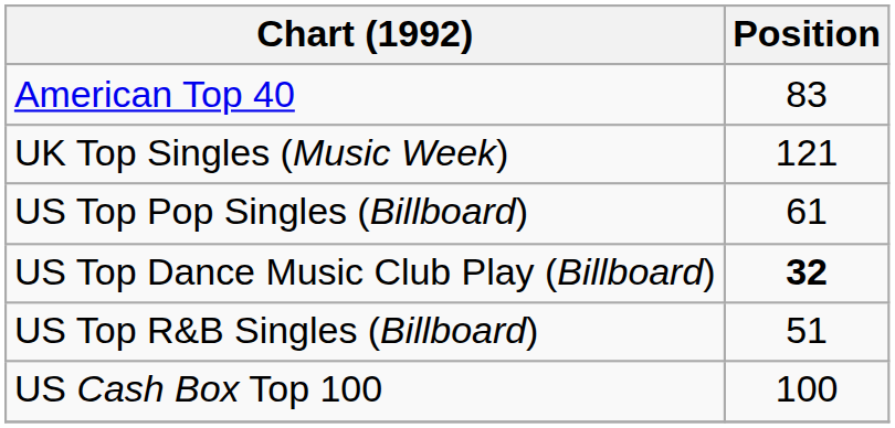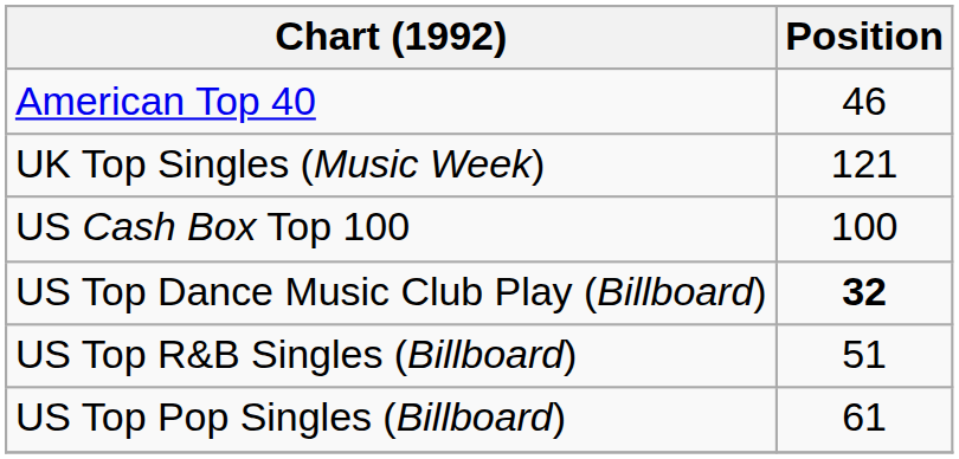American Top 40 | Position: 83 -> 46
rows swapped: US Top Pop Singles (Billboard) <-> US Cash Box Top 100
